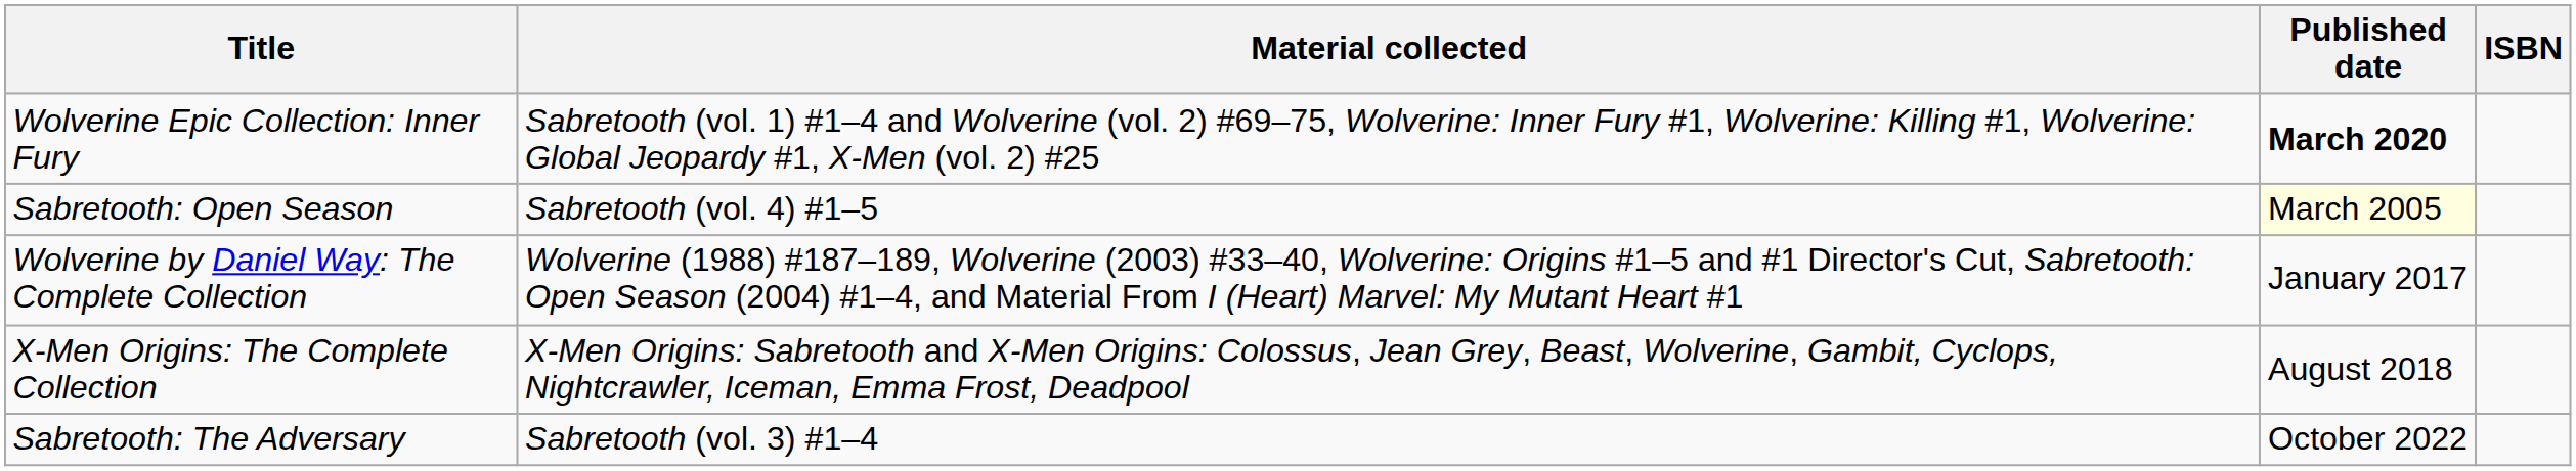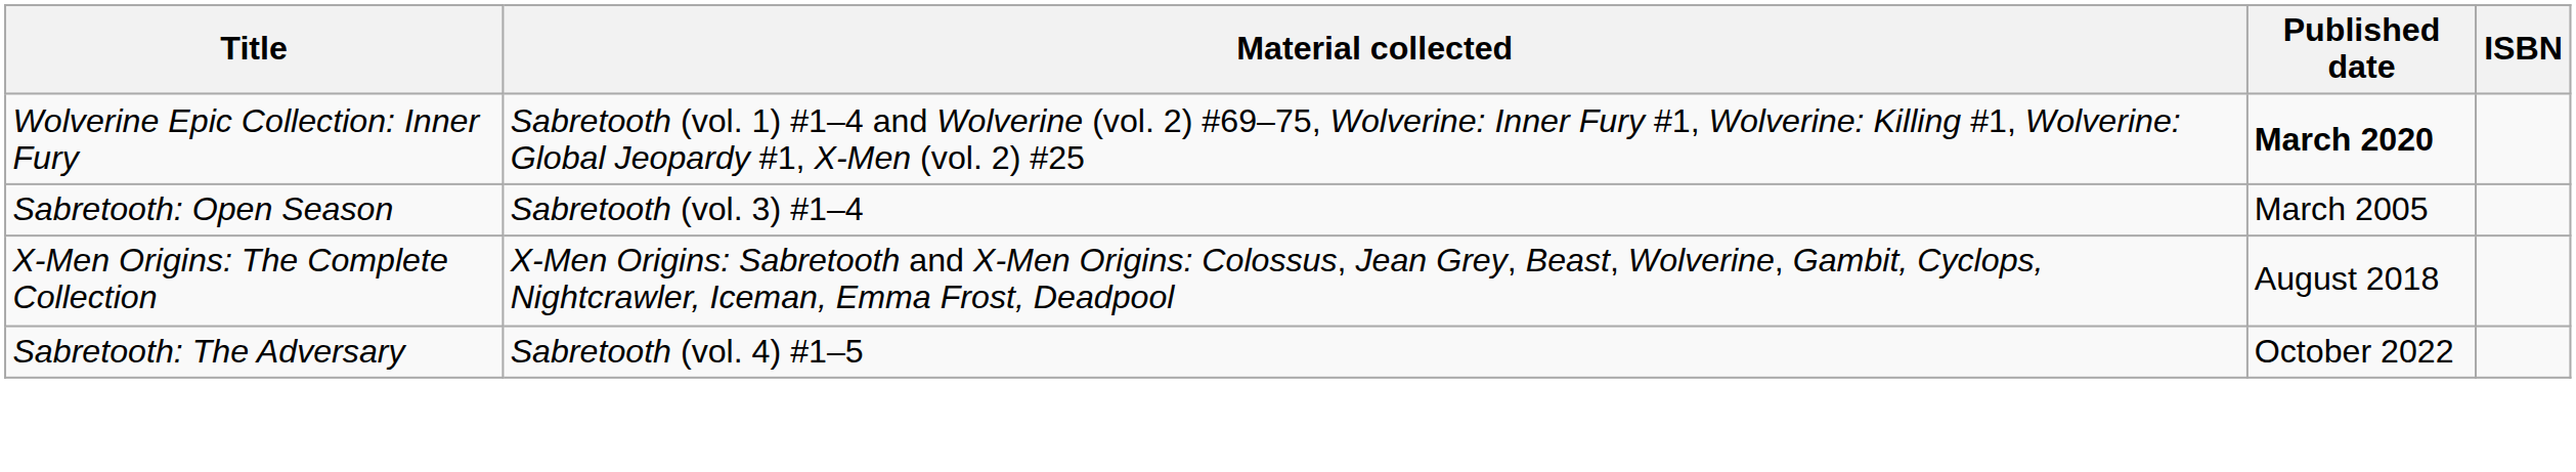Sabretooth: Open Season | Material collected: Sabretooth (vol. 4) #1–5 -> Sabretooth (vol. 3) #1–4
Sabretooth: Open Season | Published date: lightyellow background -> no background
- row: Wolverine by Daniel Way: The Complete Collection | Wolverine (1988) #187–189, Wolverine (2003) #33–40, Wolverine: Origins #1–5 and #1 Director's Cut, Sabretooth: Open Season (2004) #1–4, and Material From I (Heart) Marvel: My Mutant Heart #1 | January 2017
Sabretooth: The Adversary | Material collected: Sabretooth (vol. 3) #1–4 -> Sabretooth (vol. 4) #1–5
